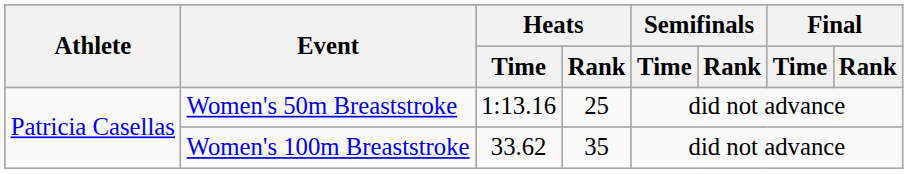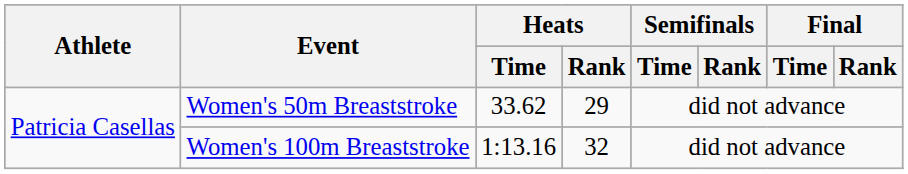Women's 50m Breaststroke | Heats / Time: 1:13.16 -> 33.62
Women's 50m Breaststroke | Heats / Rank: 25 -> 29
Women's 100m Breaststroke | Heats / Time: 33.62 -> 1:13.16
Women's 100m Breaststroke | Heats / Rank: 35 -> 32
